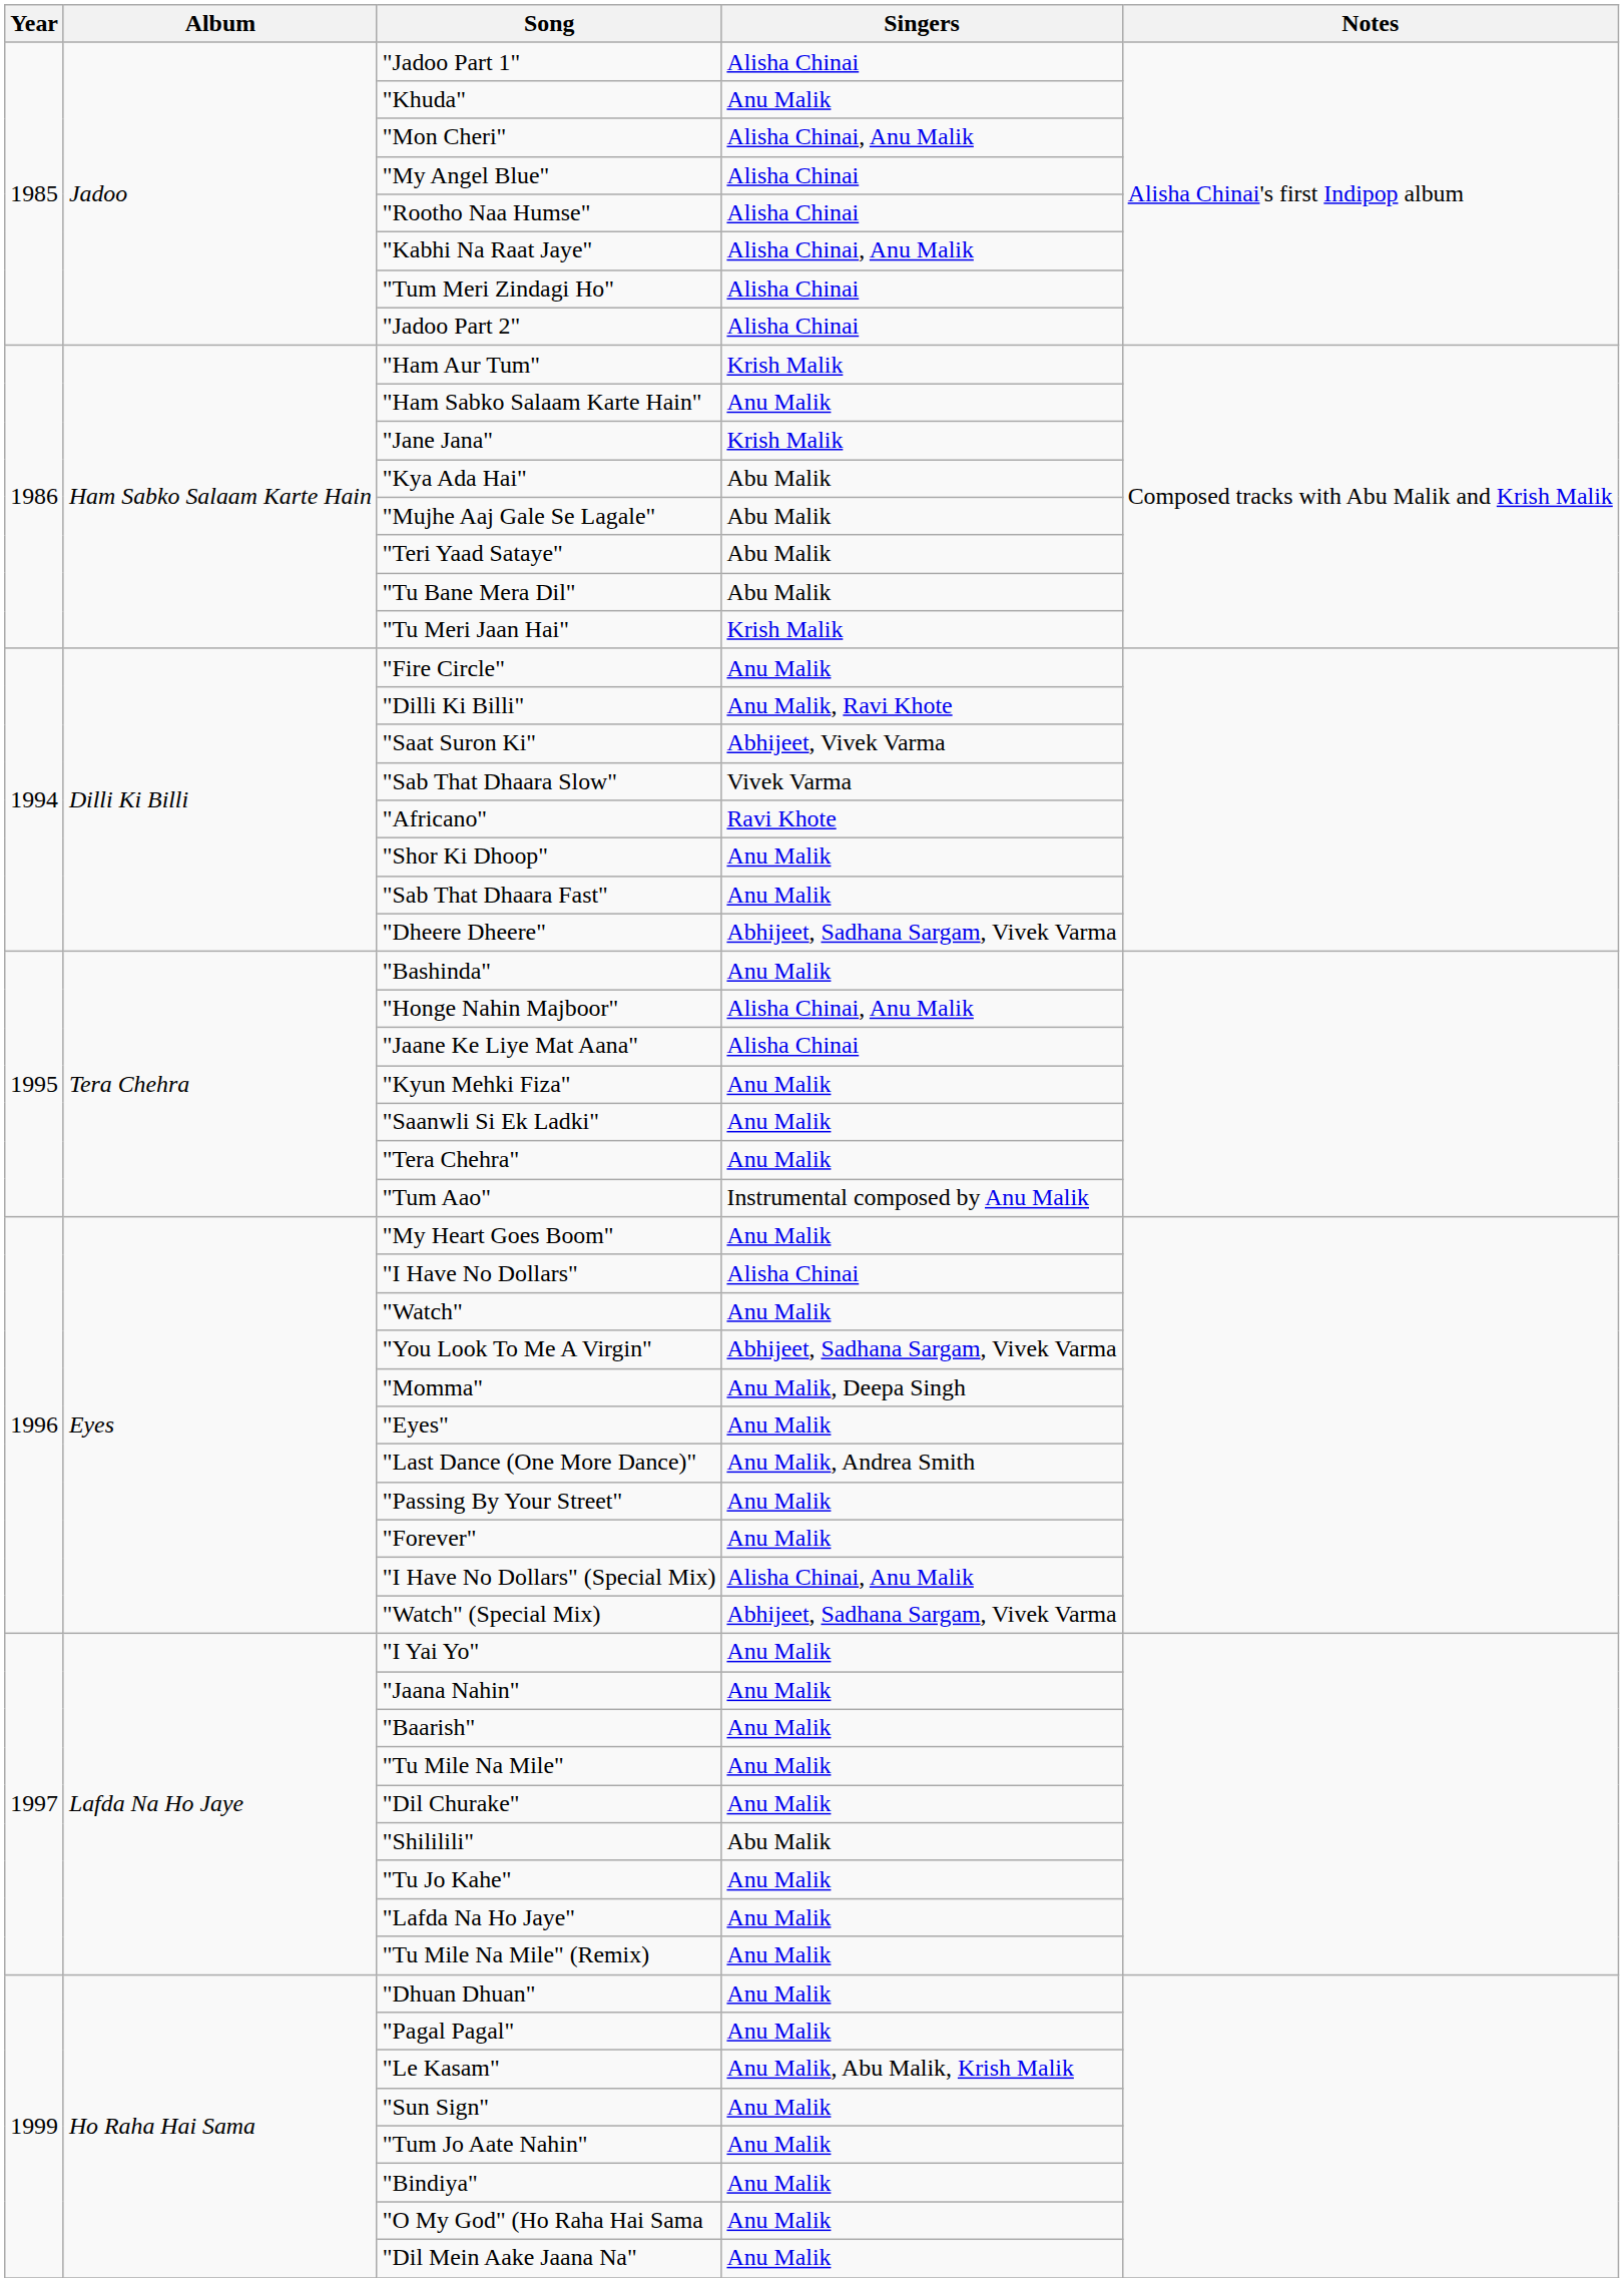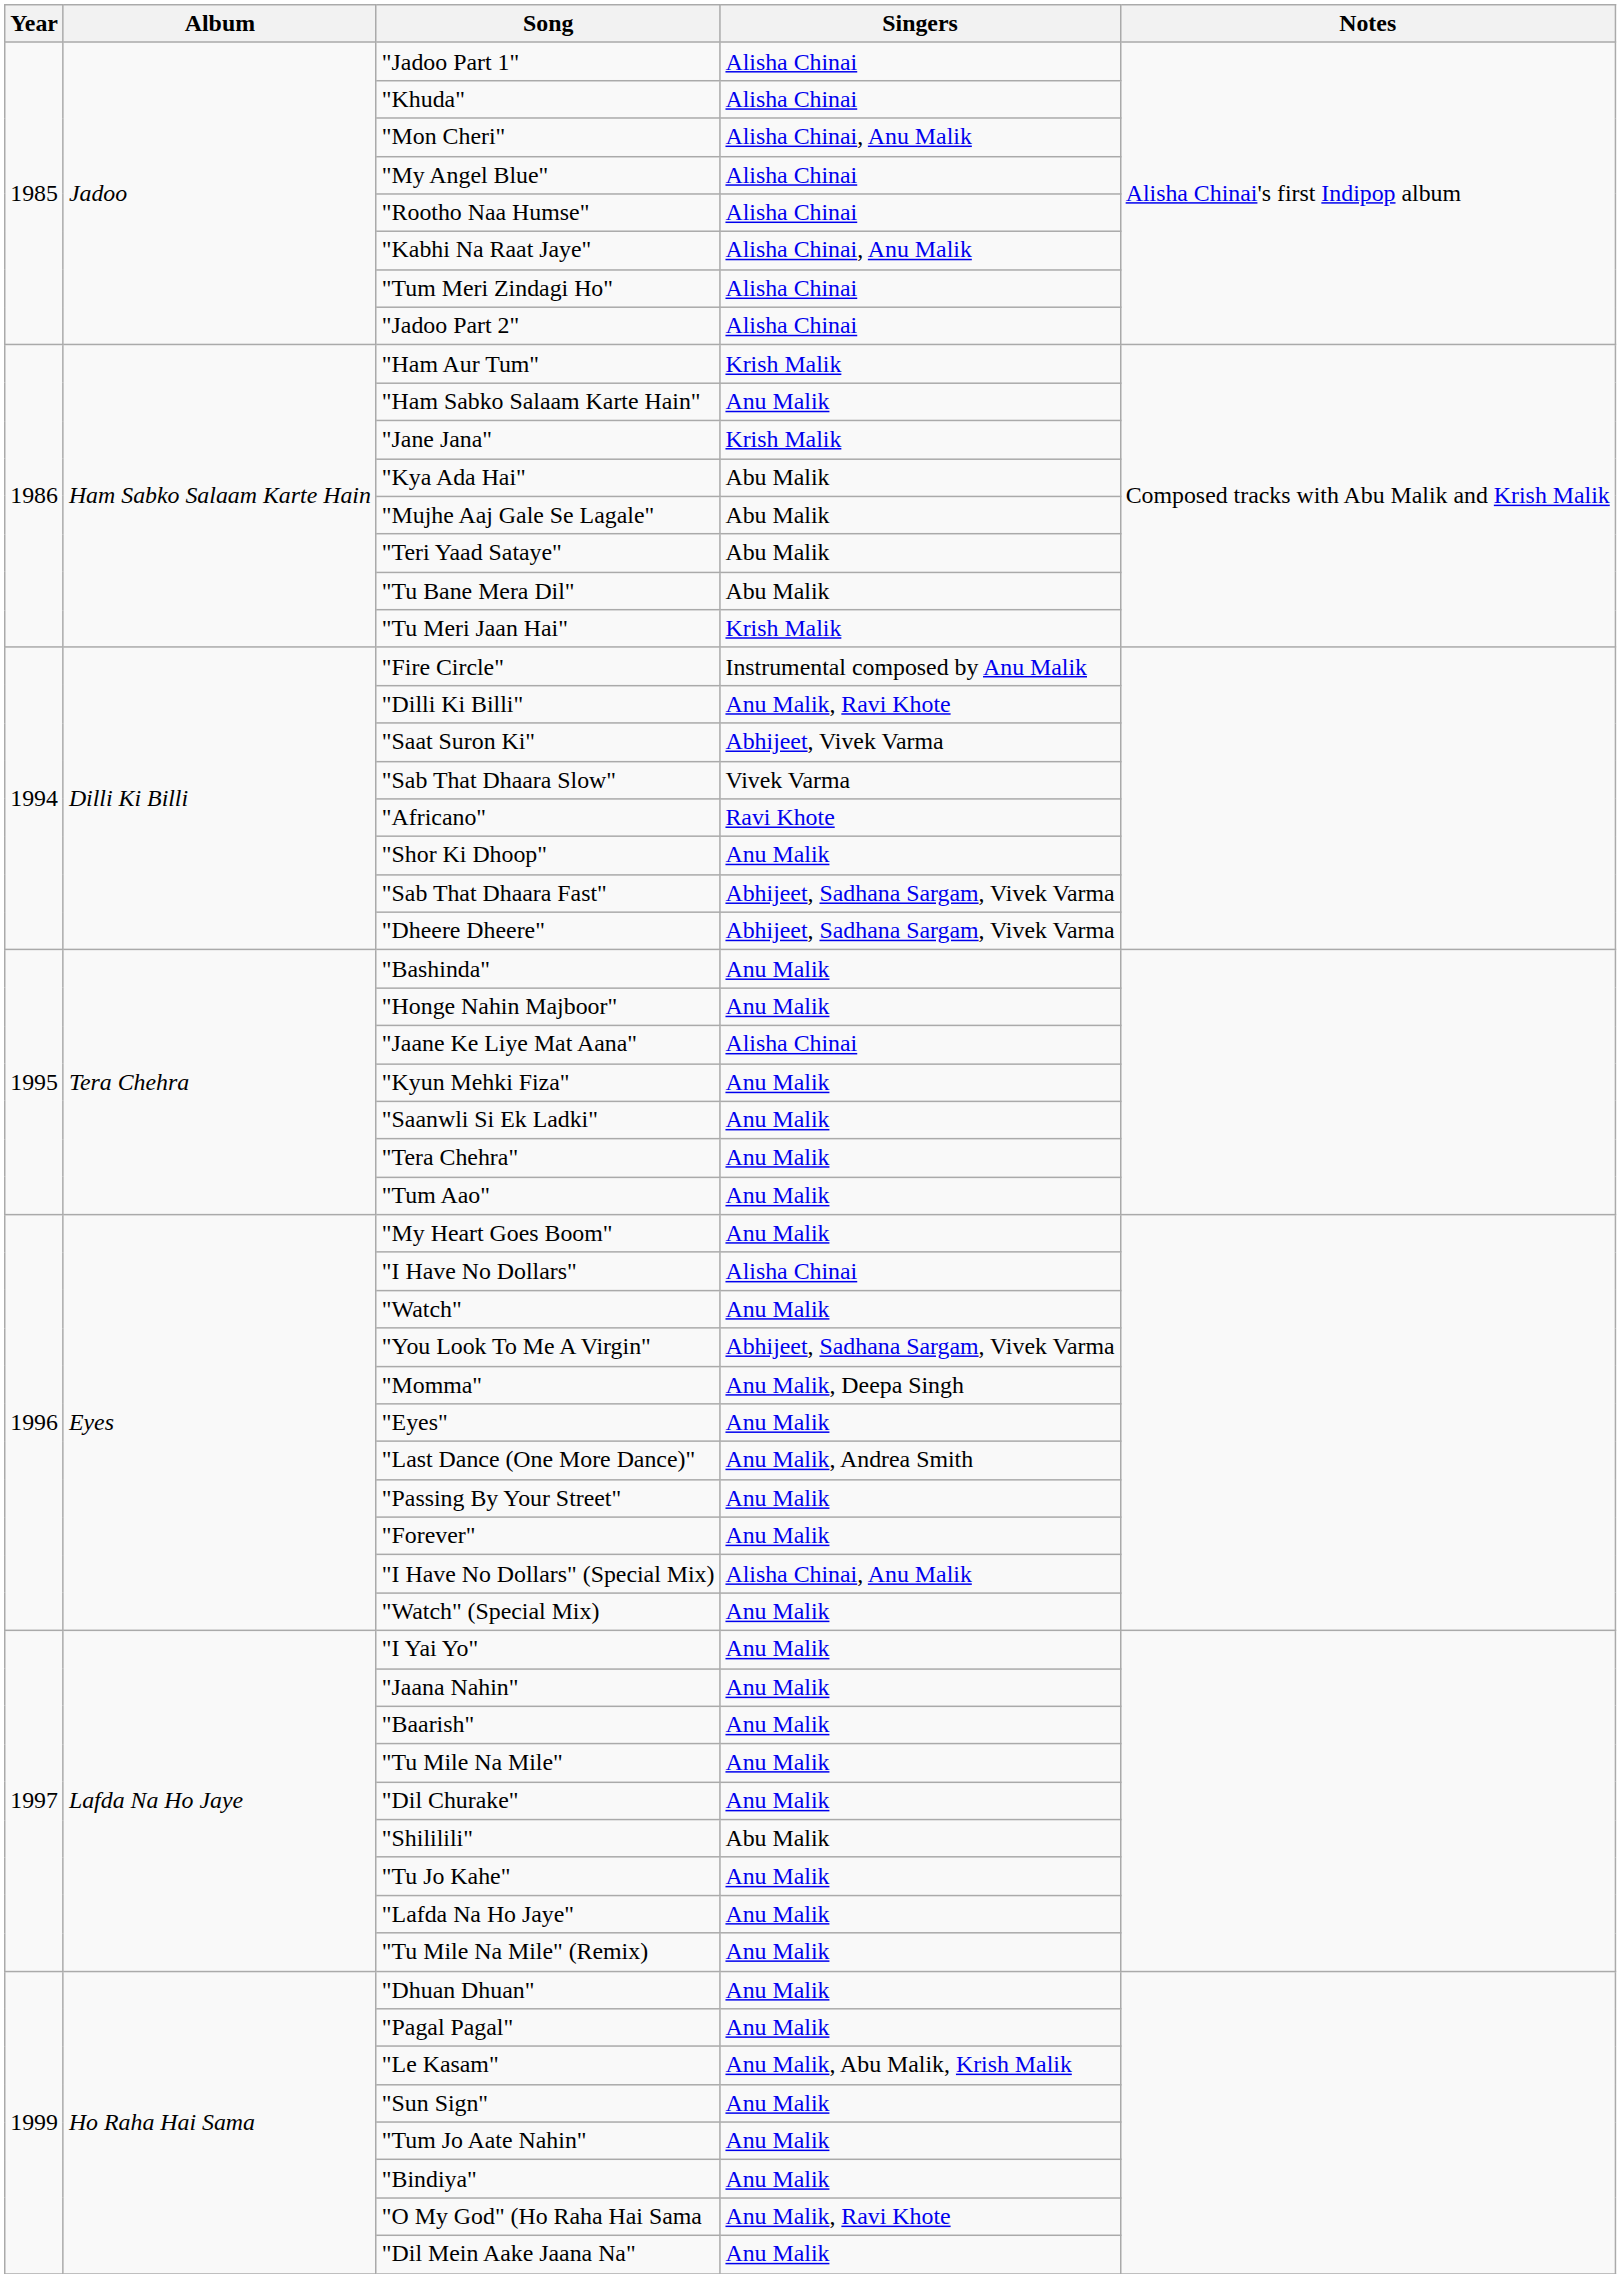"Khuda" | Singers: Anu Malik -> Alisha Chinai
"Fire Circle" | Singers: Anu Malik -> Instrumental composed by Anu Malik
"Sab That Dhaara Fast" | Singers: Anu Malik -> Abhijeet, Sadhana Sargam, Vivek Varma
"Honge Nahin Majboor" | Singers: Alisha Chinai, Anu Malik -> Anu Malik
"Tum Aao" | Singers: Instrumental composed by Anu Malik -> Anu Malik
"Watch" (Special Mix) | Singers: Abhijeet, Sadhana Sargam, Vivek Varma -> Anu Malik
"O My God" (Ho Raha Hai Sama | Singers: Anu Malik -> Anu Malik, Ravi Khote
